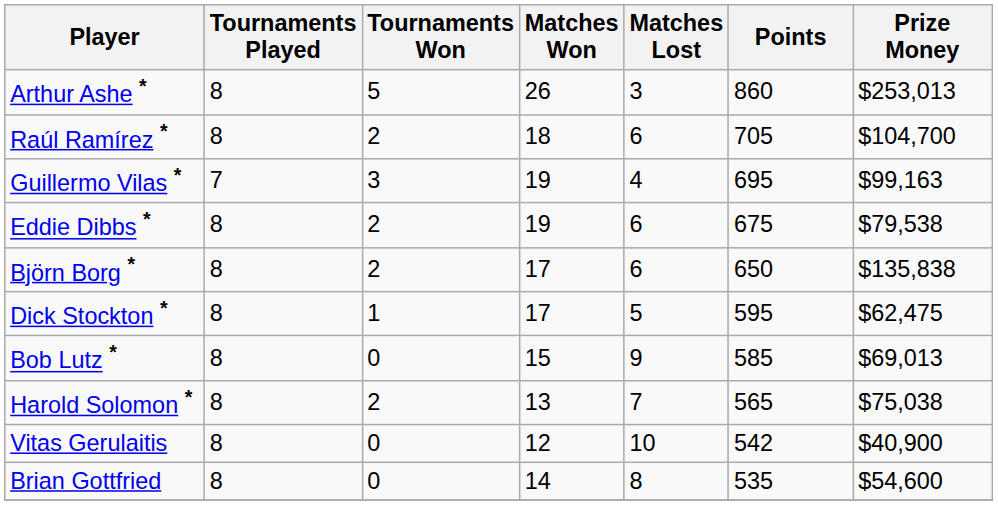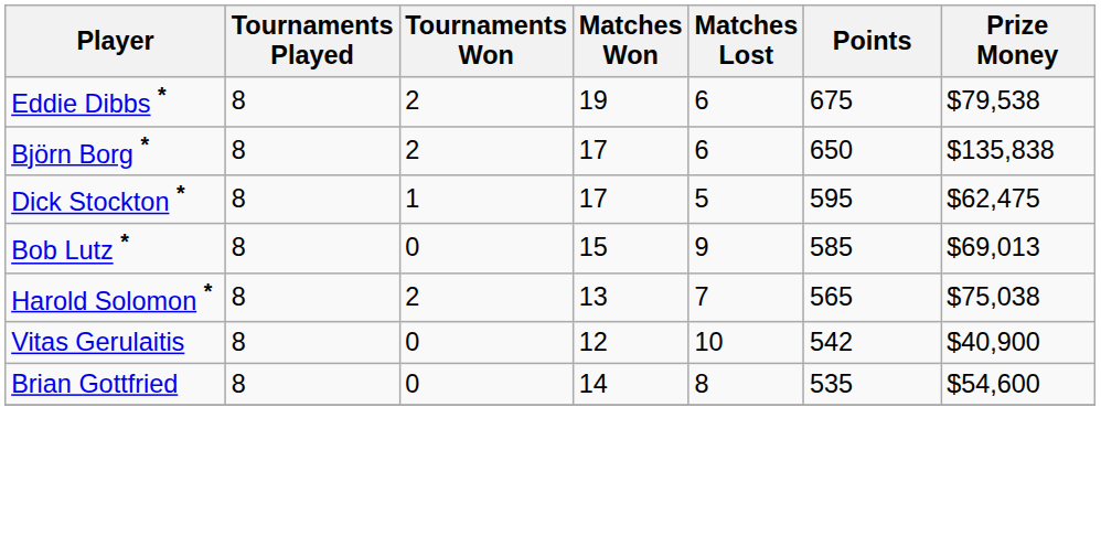- row: Arthur Ashe * | 8 | 5 | 26 | 3 | 860 | $253,013
- row: Raúl Ramírez * | 8 | 2 | 18 | 6 | 705 | $104,700
- row: Guillermo Vilas * | 7 | 3 | 19 | 4 | 695 | $99,163
